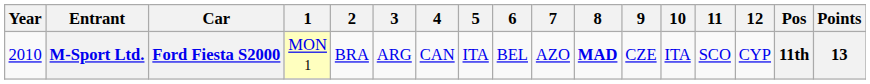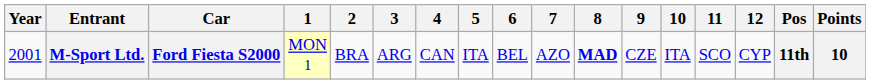M-Sport Ltd. | Year: 2010 -> 2001
M-Sport Ltd. | Points: 13 -> 10
